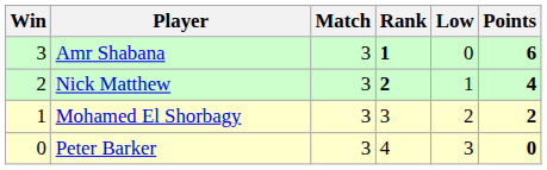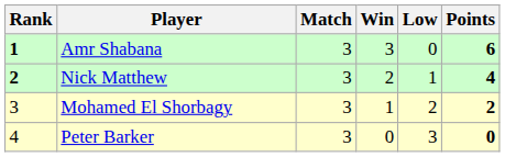columns swapped: Rank <-> Win
